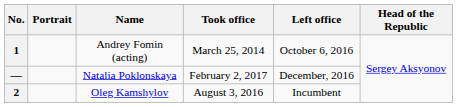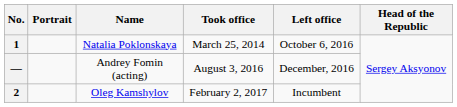1 | Name: Andrey Fomin (acting) -> Natalia Poklonskaya
— | Name: Natalia Poklonskaya -> Andrey Fomin (acting)
— | Took office: February 2, 2017 -> August 3, 2016
2 | Took office: August 3, 2016 -> February 2, 2017
